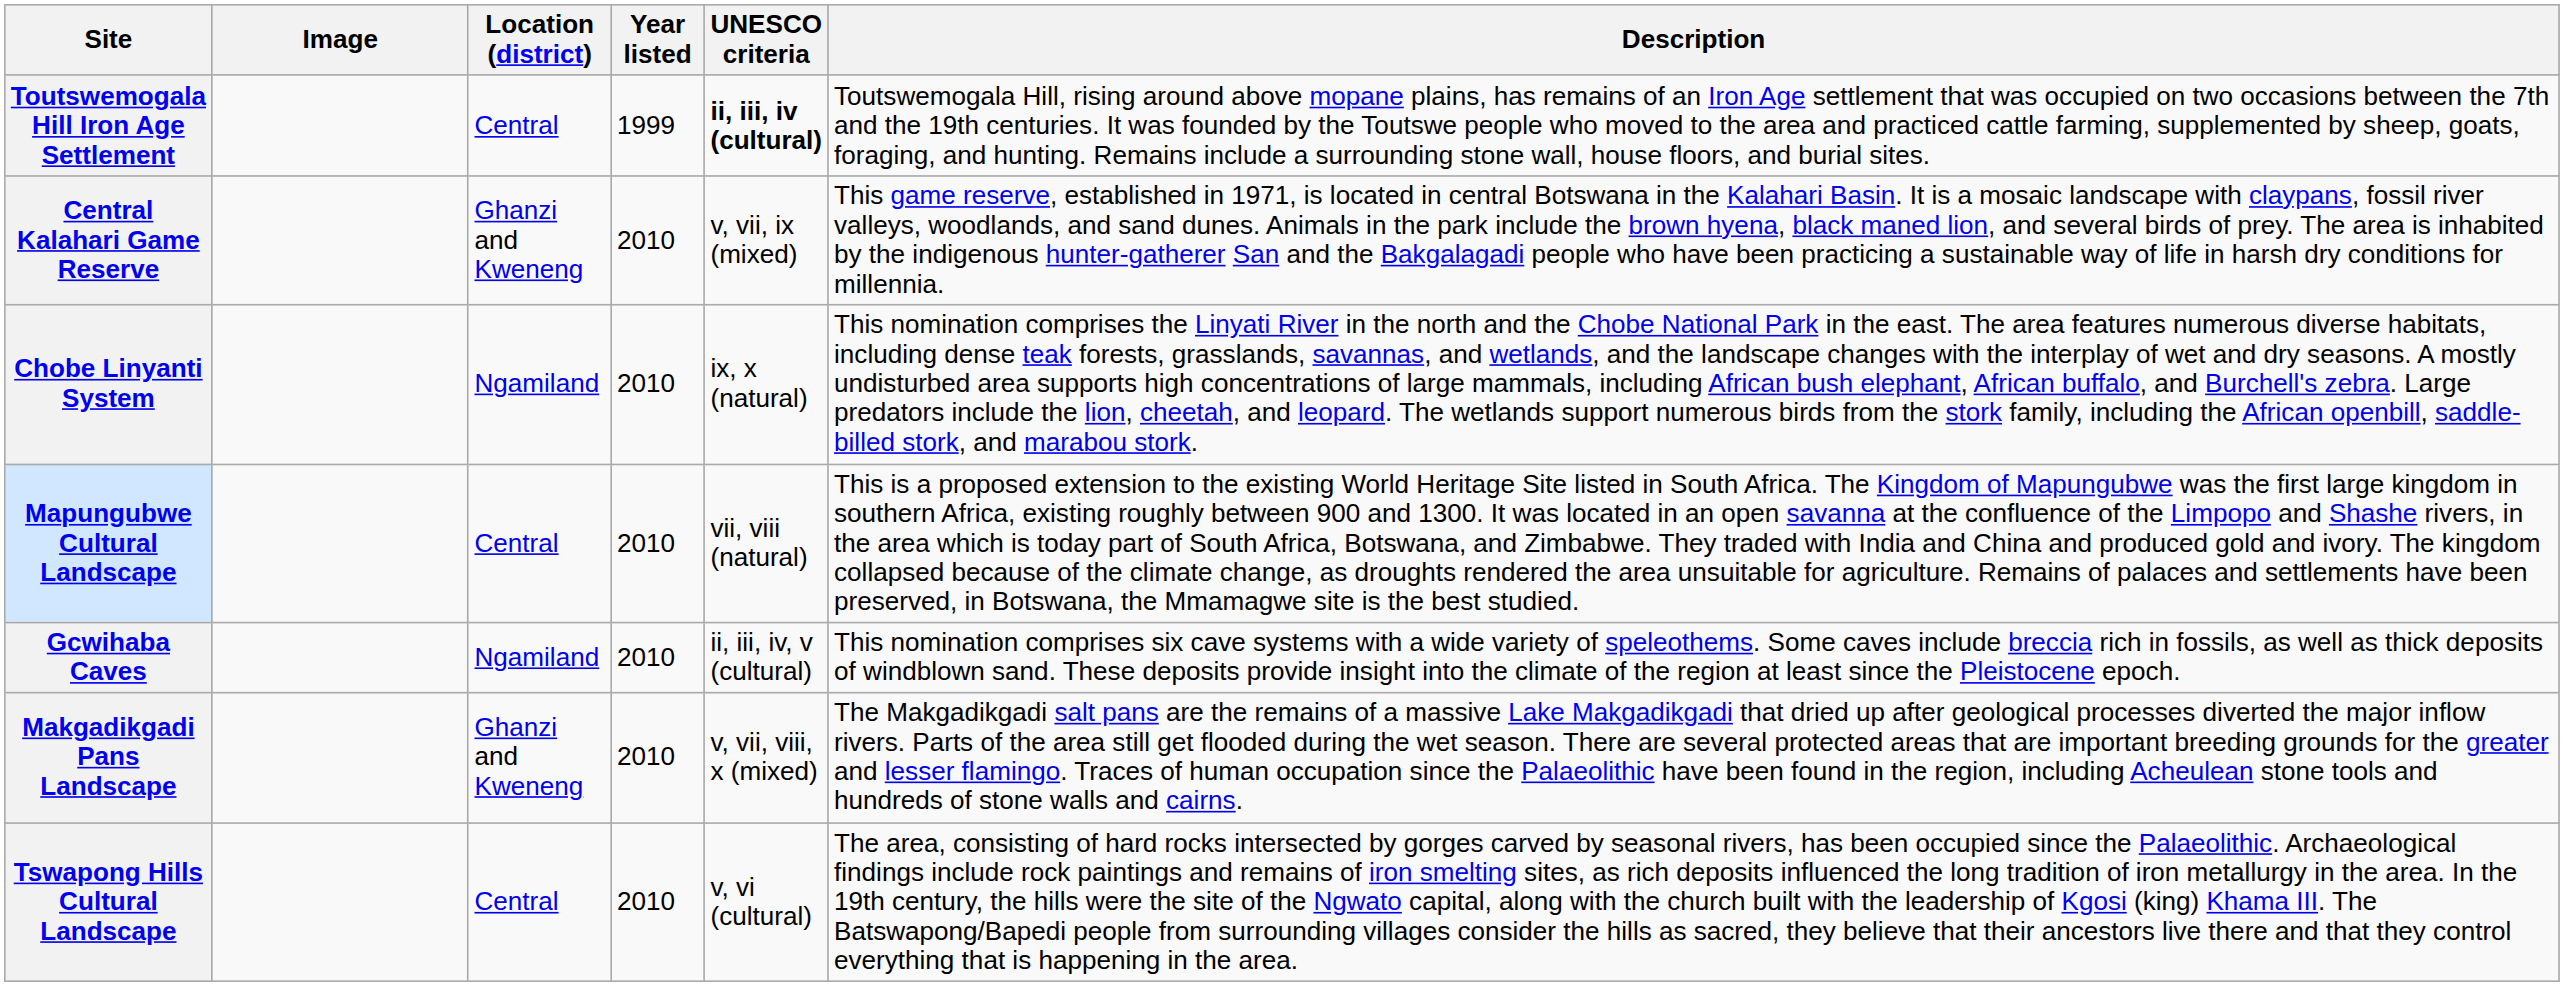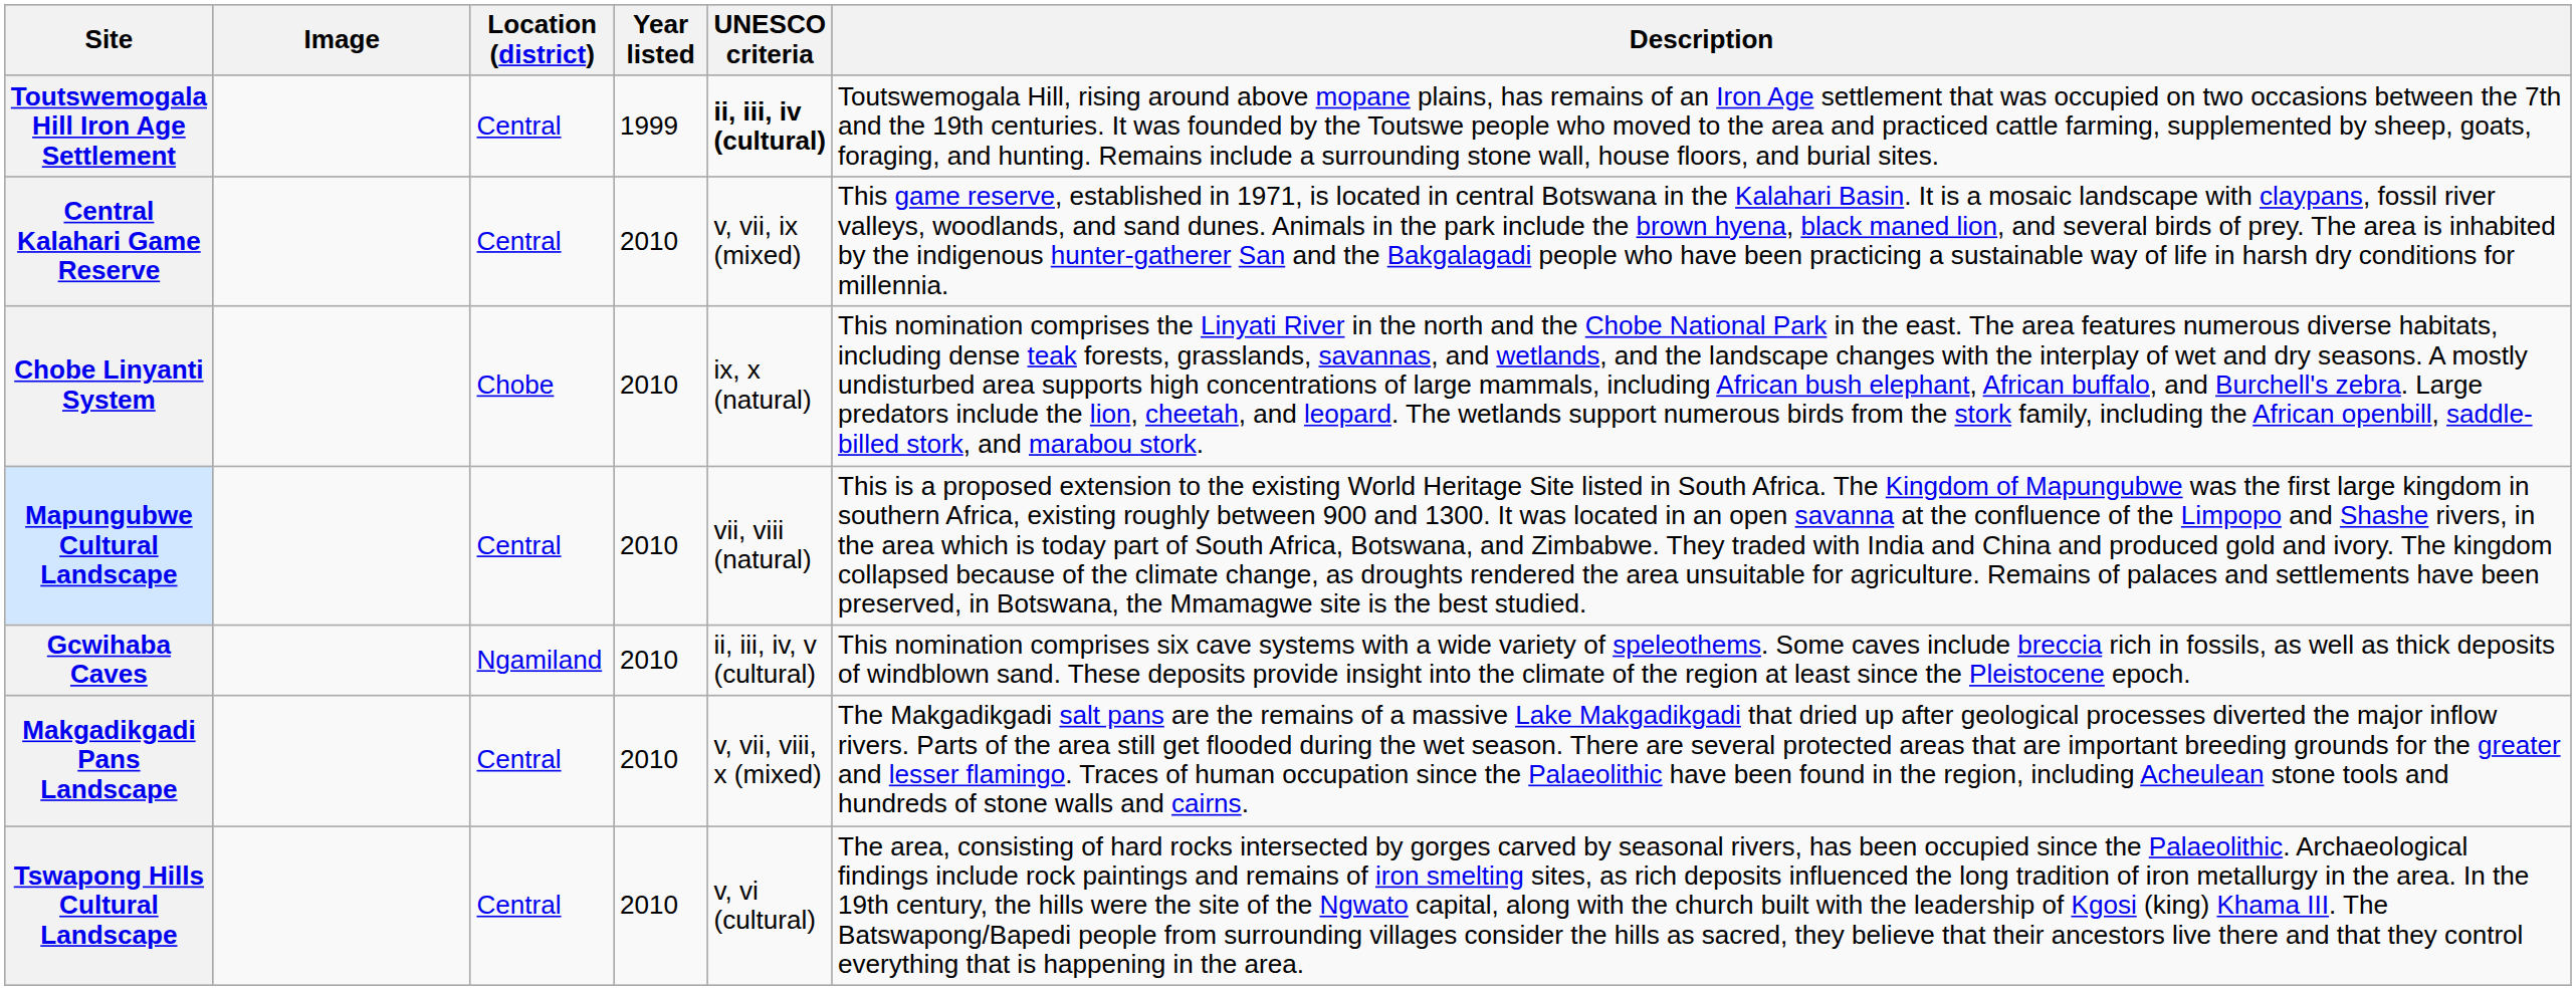Central Kalahari Game Reserve | Location (district): Ghanzi and Kweneng -> Central
Chobe Linyanti System | Location (district): Ngamiland -> Chobe
Makgadikgadi Pans Landscape | Location (district): Ghanzi and Kweneng -> Central
